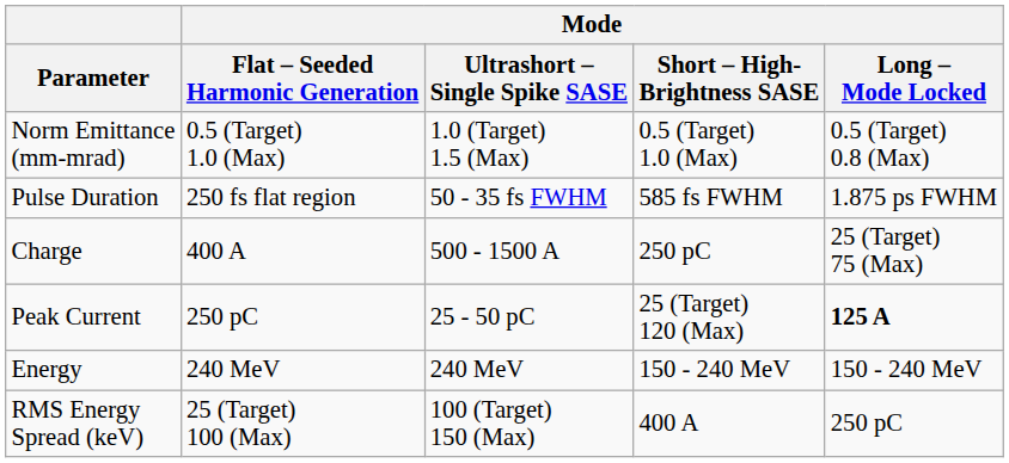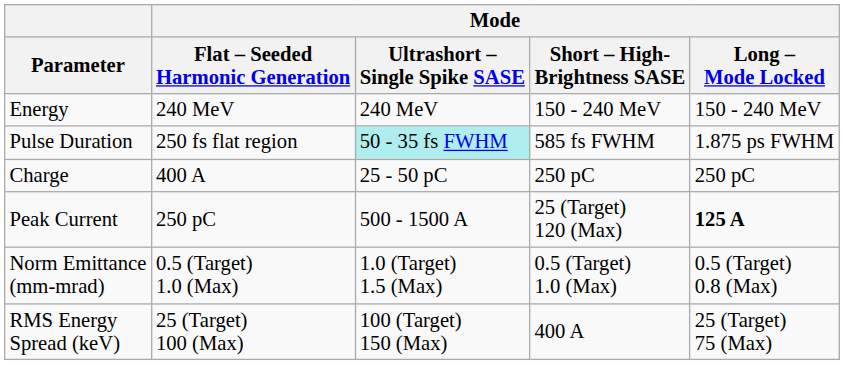rows swapped: Energy <-> Norm Emittance (mm-mrad)
Pulse Duration | Mode / Ultrashort – Single Spike SASE: no background -> paleturquoise background
Charge | Mode / Ultrashort – Single Spike SASE: 500 - 1500 A -> 25 - 50 pC
Charge | Mode / Long – Mode Locked: 25 (Target) 75 (Max) -> 250 pC
Peak Current | Mode / Ultrashort – Single Spike SASE: 25 - 50 pC -> 500 - 1500 A
RMS Energy Spread (keV) | Mode / Long – Mode Locked: 250 pC -> 25 (Target) 75 (Max)
